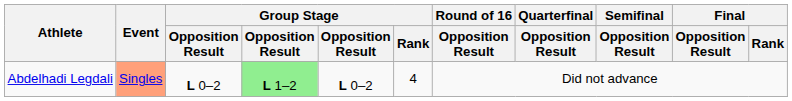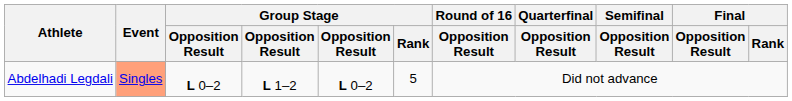Abdelhadi Legdali | column 4: lightgreen background -> no background
Abdelhadi Legdali | Group Stage / Rank: 4 -> 5
